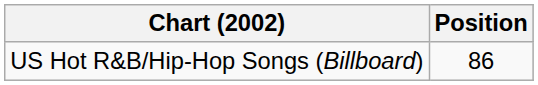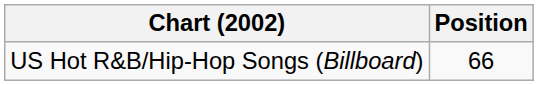US Hot R&B/Hip-Hop Songs (Billboard) | Position: 86 -> 66
